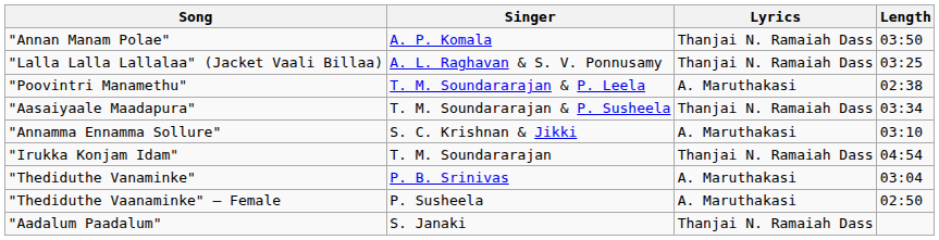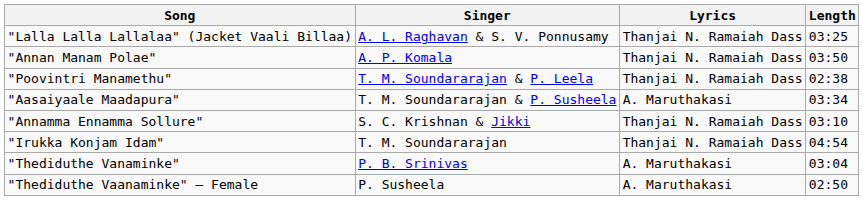rows swapped: "Annan Manam Polae" <-> "Lalla Lalla Lallalaa" (Jacket Vaali Billaa)
"Poovintri Manamethu" | Lyrics: A. Maruthakasi -> Thanjai N. Ramaiah Dass
"Aasaiyaale Maadapura" | Lyrics: Thanjai N. Ramaiah Dass -> A. Maruthakasi
"Annamma Ennamma Sollure" | Lyrics: A. Maruthakasi -> Thanjai N. Ramaiah Dass
- row: "Aadalum Paadalum" | S. Janaki | Thanjai N. Ramaiah Dass
